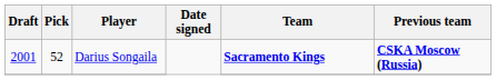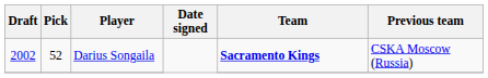Darius Songaila | Draft: 2001 -> 2002
Darius Songaila | Previous team: bold -> normal
